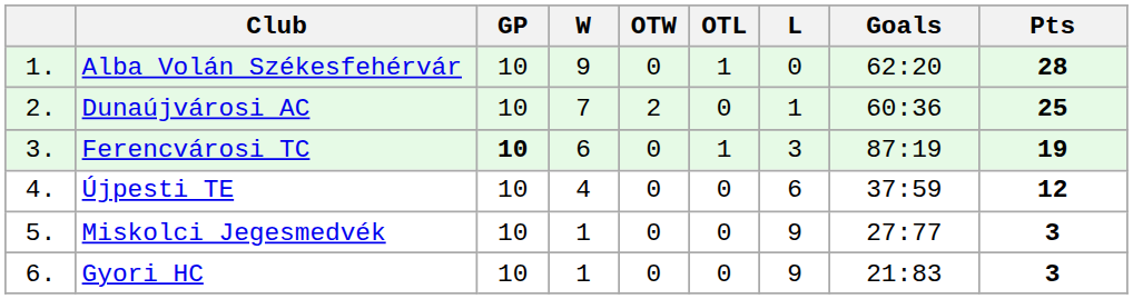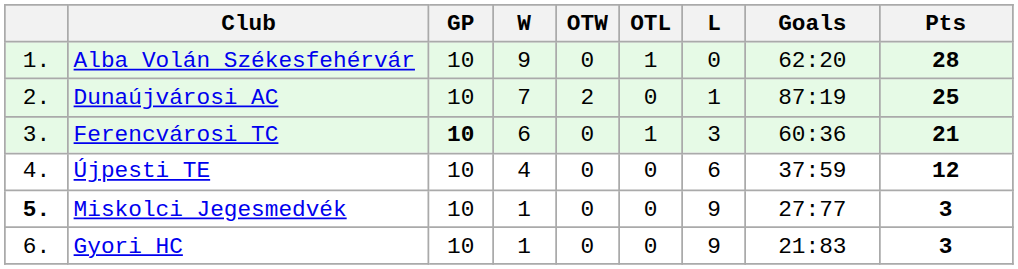Dunaújvárosi AC | Goals: 60:36 -> 87:19
Ferencvárosi TC | Goals: 87:19 -> 60:36
Ferencvárosi TC | Pts: 19 -> 21
Miskolci Jegesmedvék | column 1: normal -> bold
